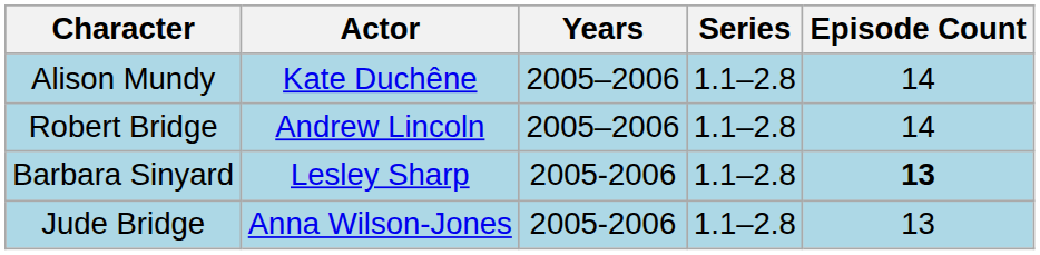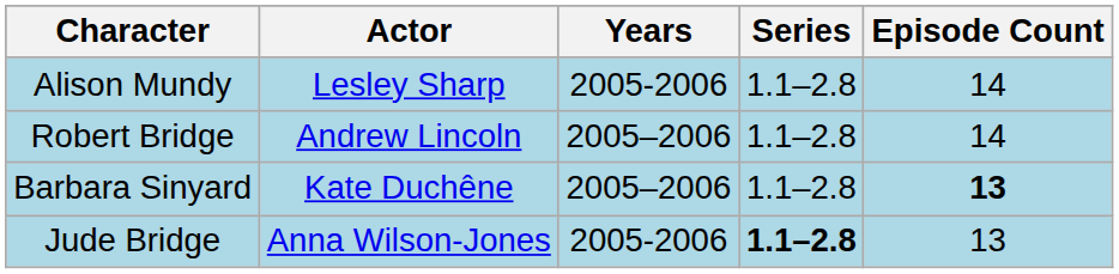Alison Mundy | Actor: Kate Duchêne -> Lesley Sharp
Alison Mundy | Years: 2005–2006 -> 2005-2006
Barbara Sinyard | Actor: Lesley Sharp -> Kate Duchêne
Barbara Sinyard | Years: 2005-2006 -> 2005–2006
Jude Bridge | Series: normal -> bold
